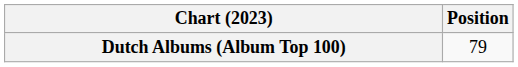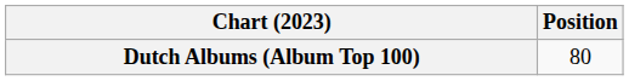Dutch Albums (Album Top 100) | Position: 79 -> 80
